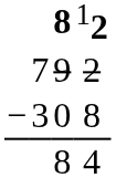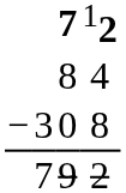12 | column 3: 8 -> 7
rows swapped: 2 <-> 4
